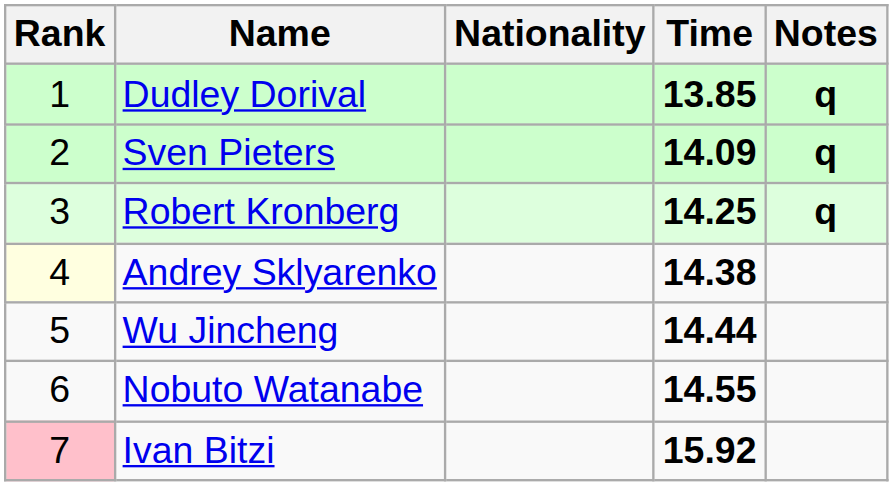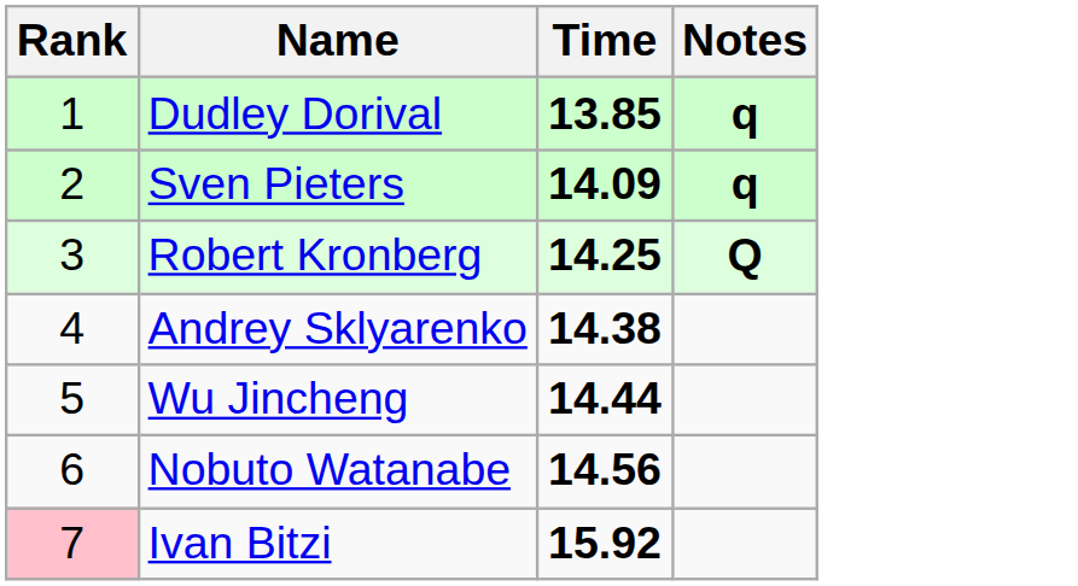- column: Nationality
Robert Kronberg | Notes: q -> Q
Andrey Sklyarenko | Rank: lightyellow background -> no background
Nobuto Watanabe | Time: 14.55 -> 14.56
